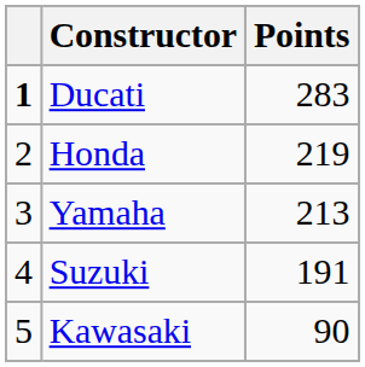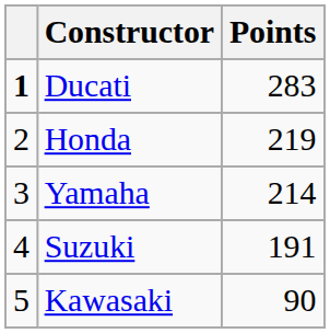Yamaha | Points: 213 -> 214
